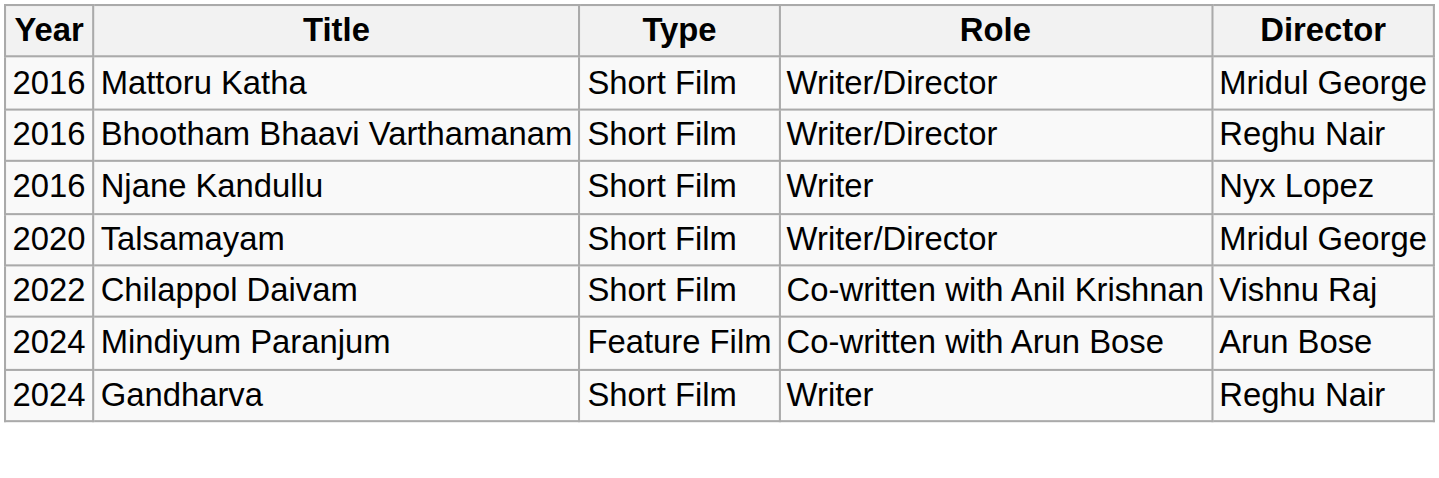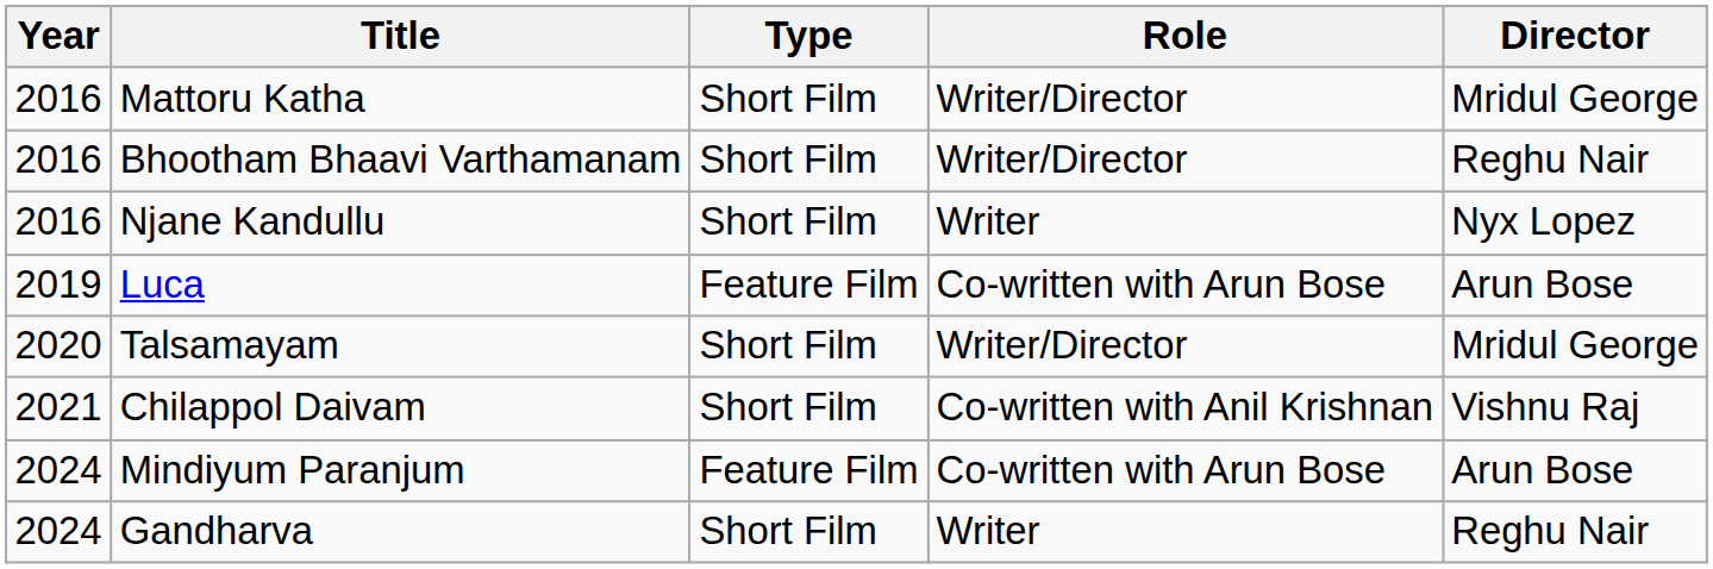+ row: 2019 | Luca | Feature Film | Co-written with Arun Bose | Arun Bose
Chilappol Daivam | Year: 2022 -> 2021
